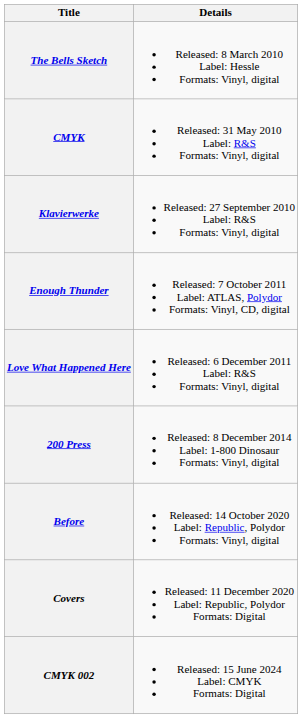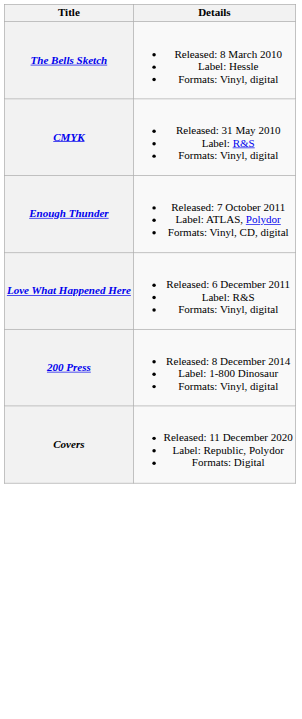- row: Klavierwerke | Released: 27 September 2010 Label: R&S Formats: Vinyl, digital
- row: Before | Released: 14 October 2020 Label: Republic, Polydor Formats: Vinyl, digital
- row: CMYK 002 | Released: 15 June 2024 Label: CMYK Formats: Digital
